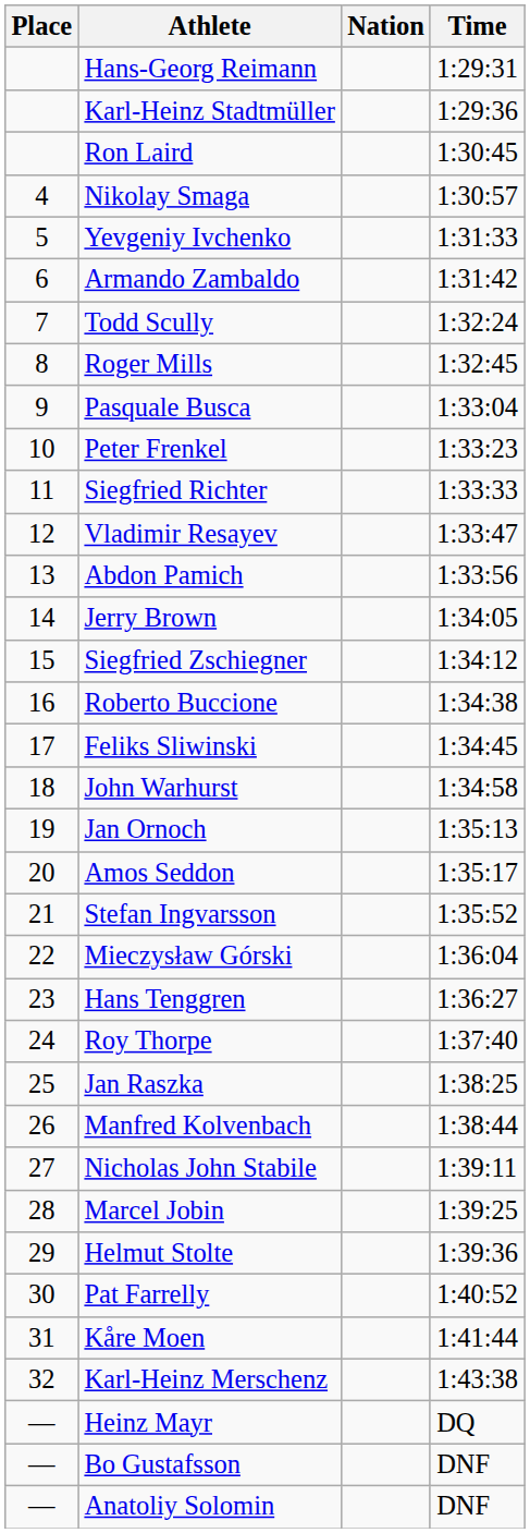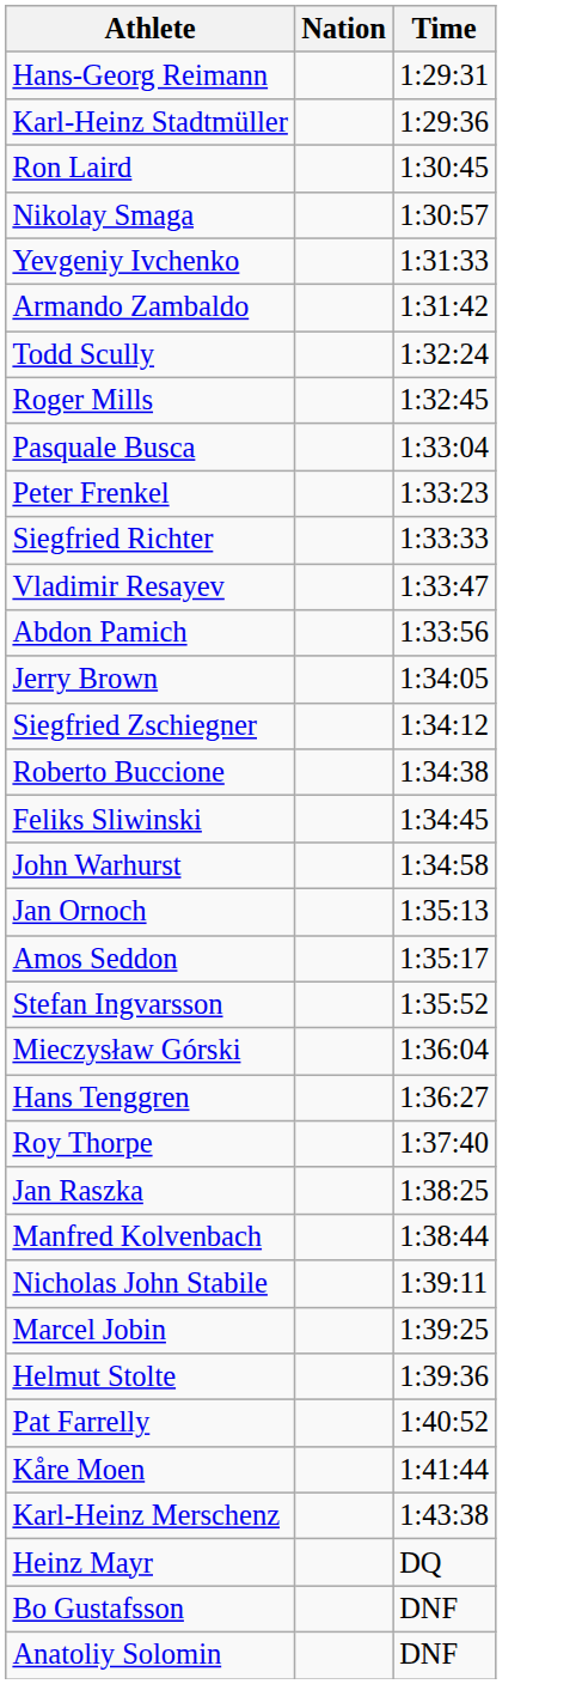- column: Place | 4 | 5 | 6 | 7 | 8 | 9 | 10 | 11 | 12 | 13 | 14 | 15 | 16 | 17 | 18 | 19 | 20 | 21 | 22 | 23 | 24 | 25 | 26 | 27 | 28 | 29 | 30 | 31 | 32 | — | — | —
